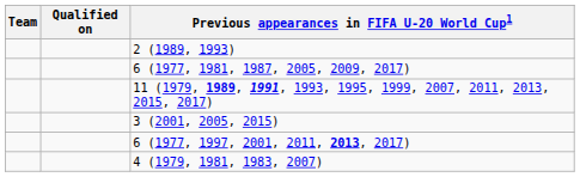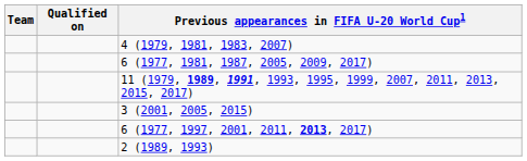rows swapped: 4 (1979, 1981, 1983, 2007) <-> 2 (1989, 1993)
